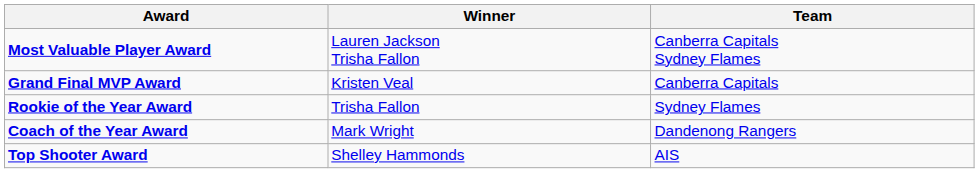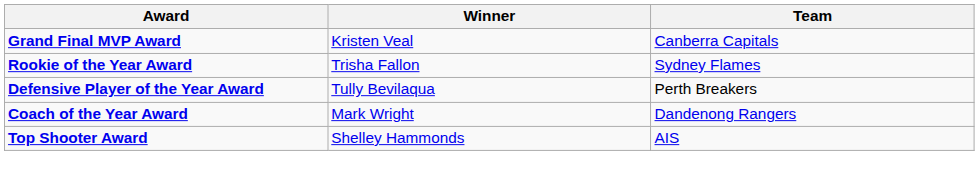- row: Most Valuable Player Award | Lauren Jackson Trisha Fallon | Canberra Capitals Sydney Flames
+ row: Defensive Player of the Year Award | Tully Bevilaqua | Perth Breakers
